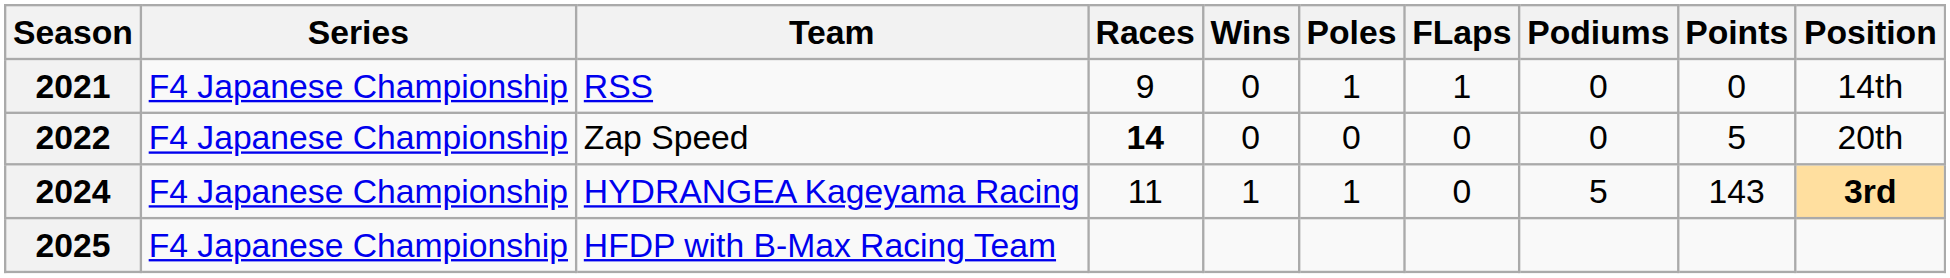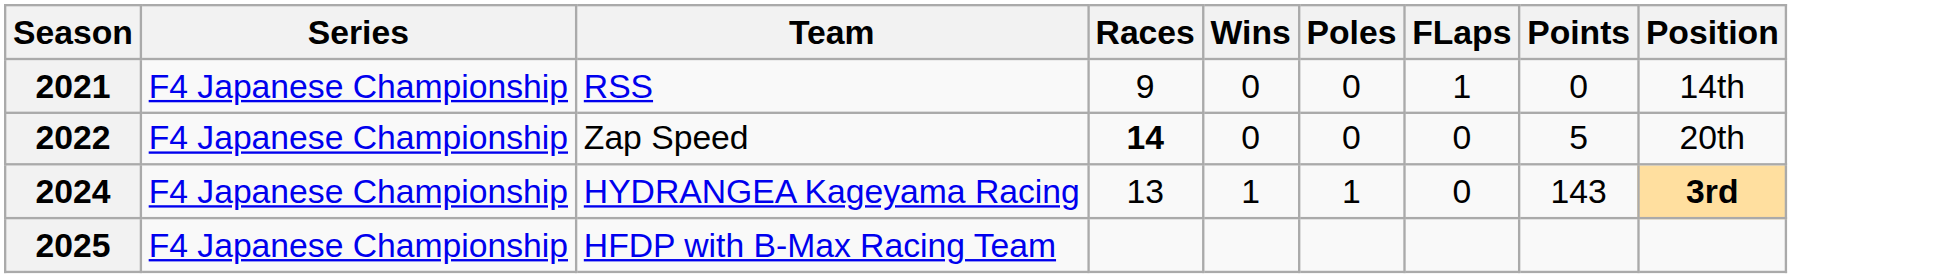- column: Podiums | 0 | 0 | 5
2021 | Poles: 1 -> 0
2024 | Races: 11 -> 13
